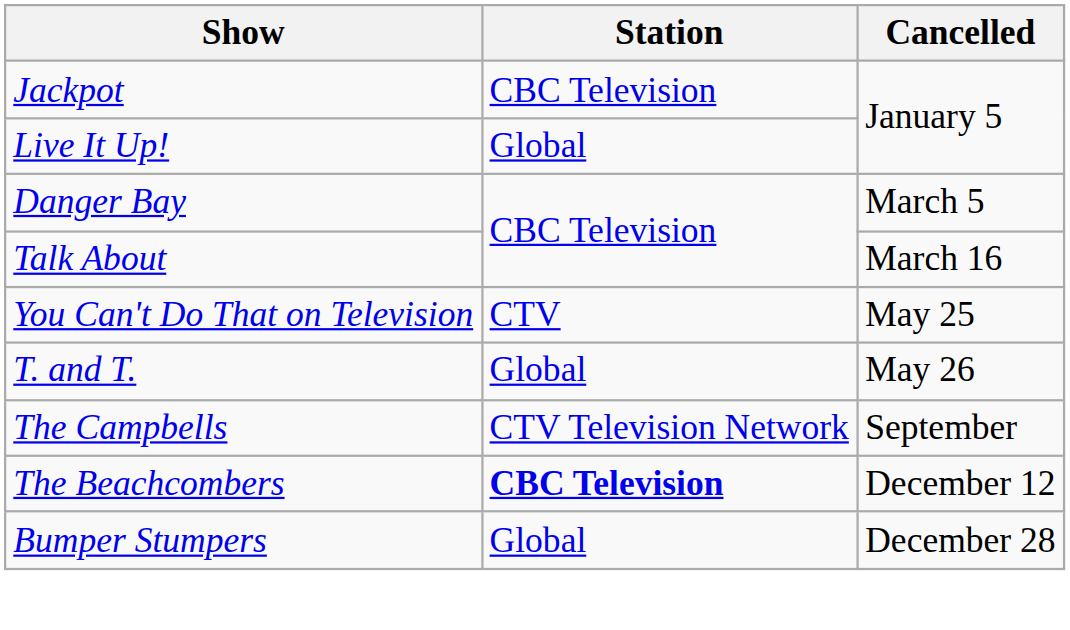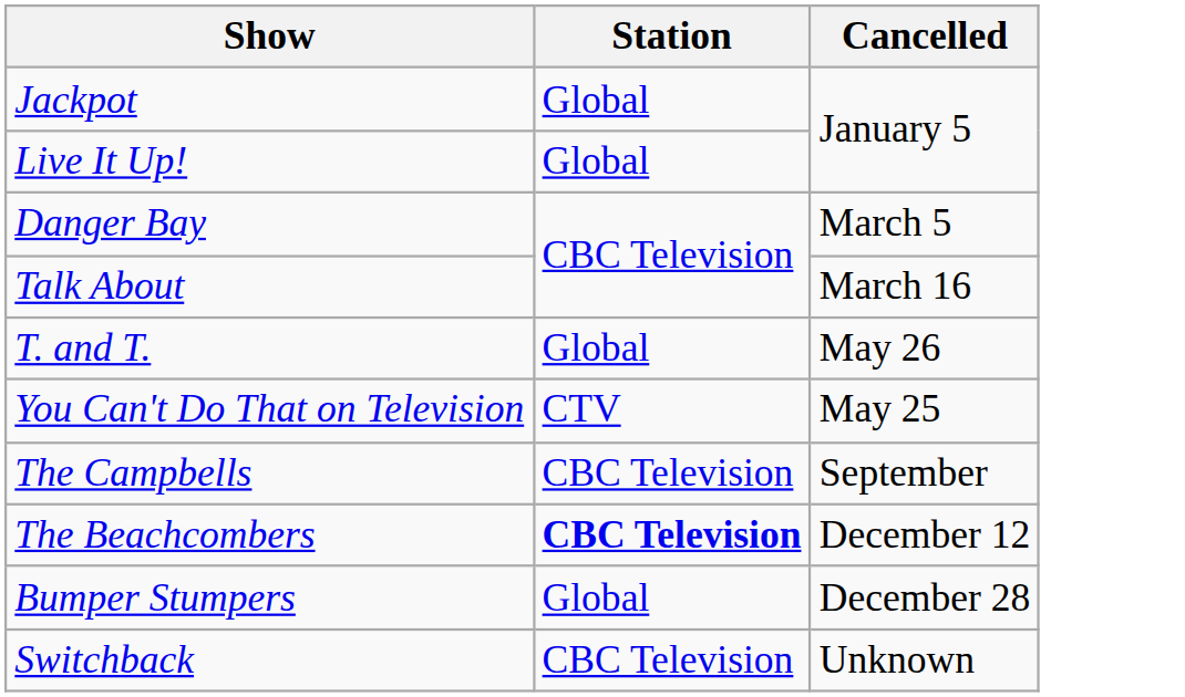Jackpot | Station: CBC Television -> Global
rows swapped: You Can't Do That on Television <-> T. and T.
The Campbells | Station: CTV Television Network -> CBC Television
+ row: Switchback | CBC Television | Unknown
